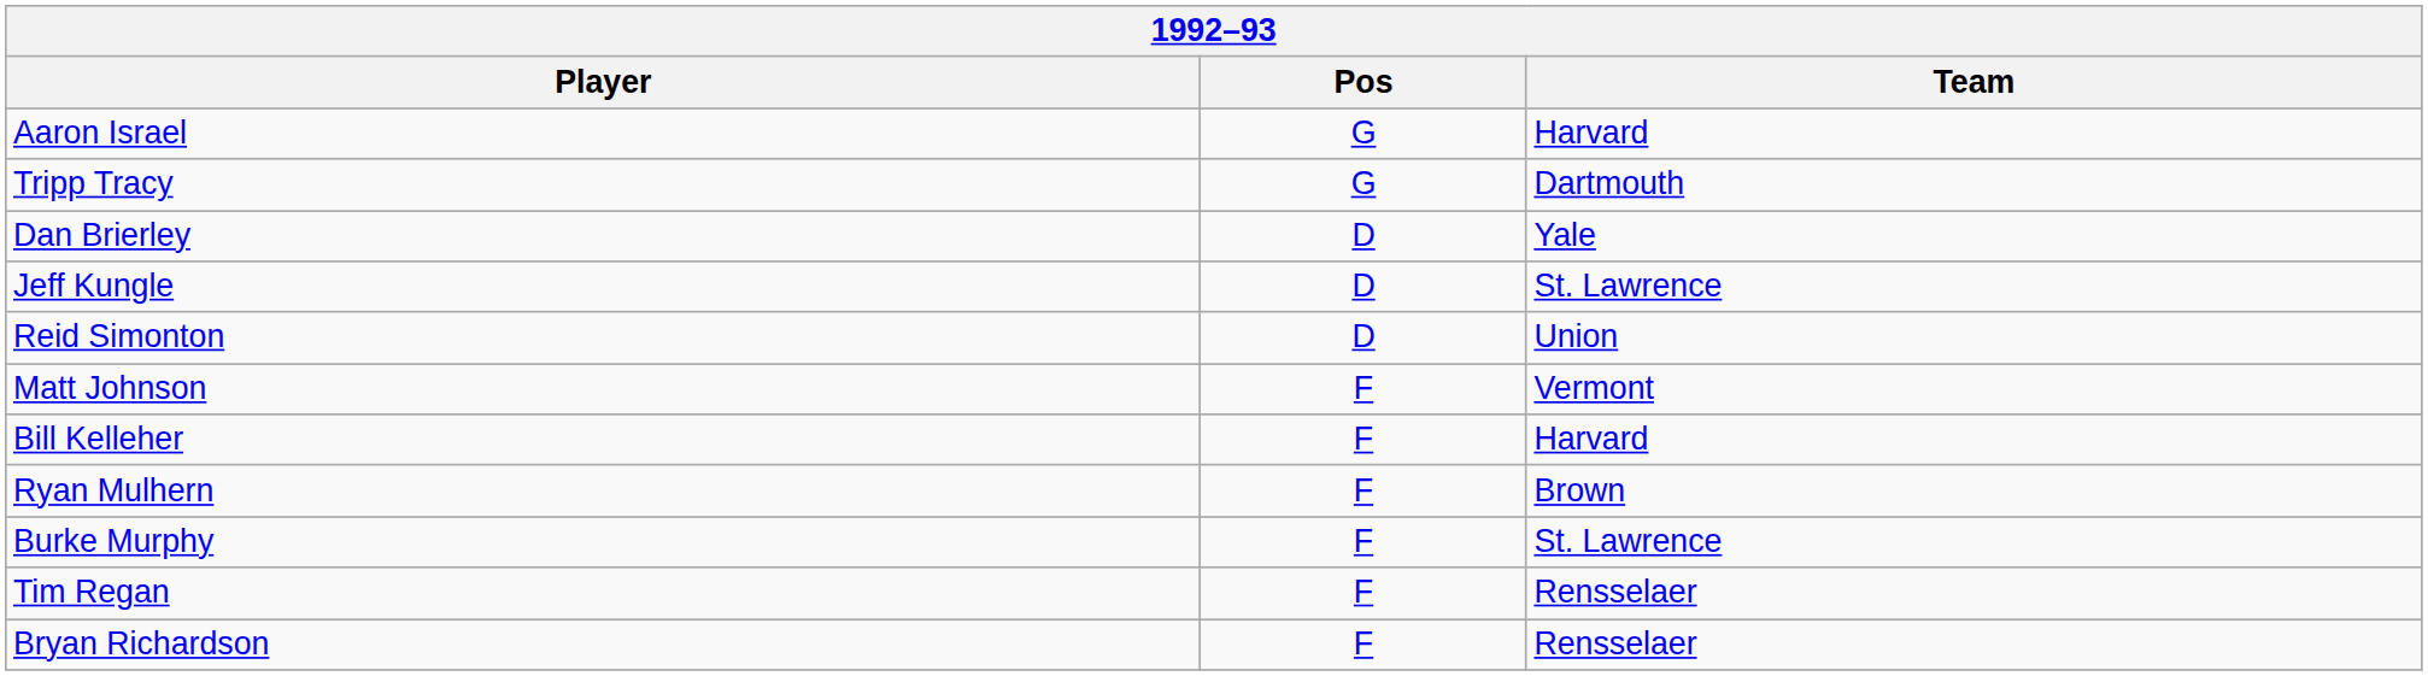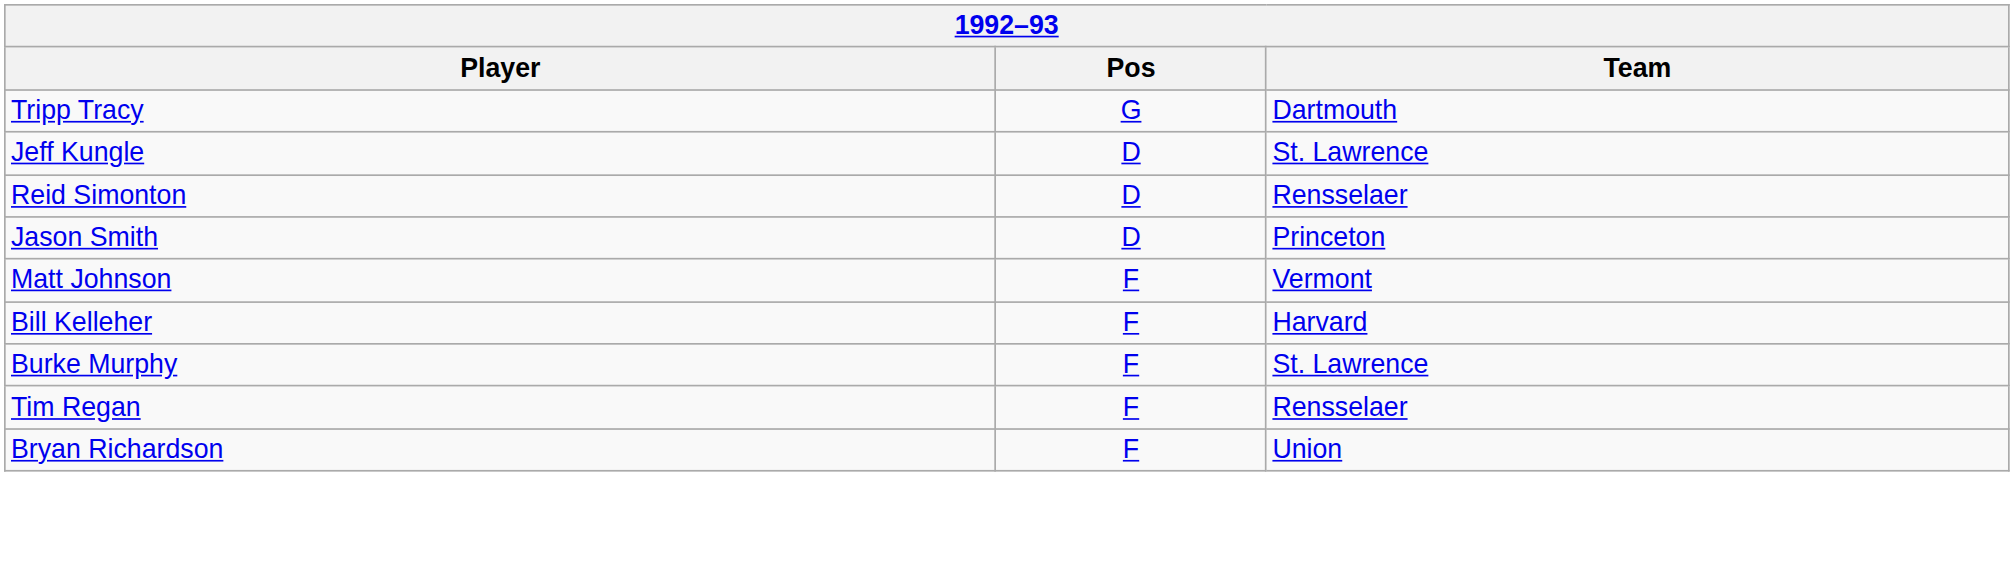- row: Aaron Israel | G | Harvard
- row: Dan Brierley | D | Yale
Reid Simonton | Team: Union -> Rensselaer
+ row: Jason Smith | D | Princeton
- row: Ryan Mulhern | F | Brown
Bryan Richardson | Team: Rensselaer -> Union
